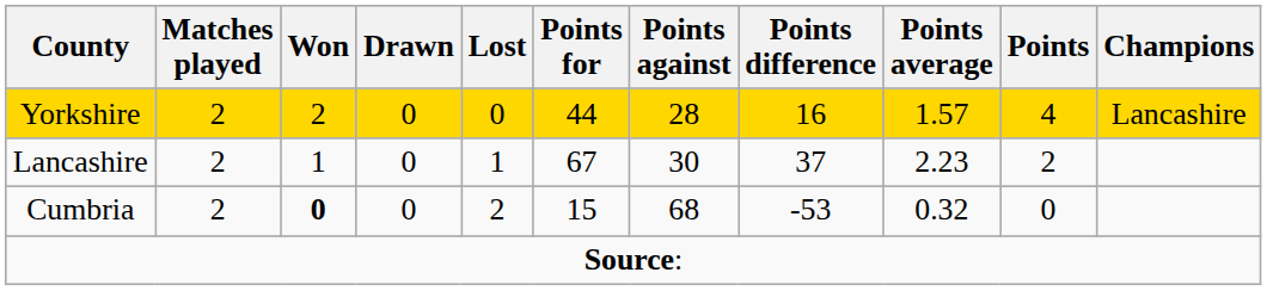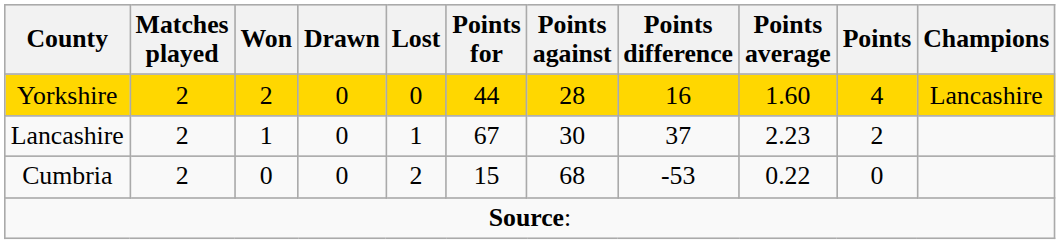Yorkshire | Points average: 1.57 -> 1.60
Cumbria | Won: bold -> normal
Cumbria | Points average: 0.32 -> 0.22
